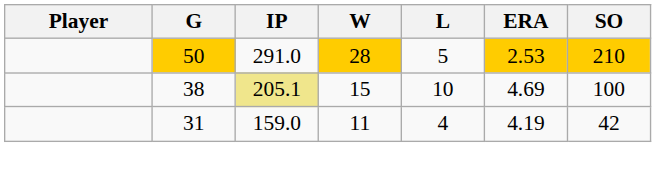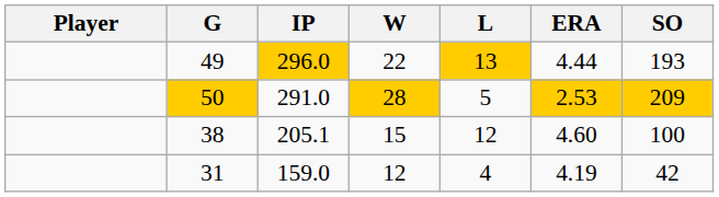+ row: 49 | 296.0 | 22 | 13 | 4.44 | 193
50 | SO: 210 -> 209
38 | IP: khaki background -> no background
38 | L: 10 -> 12
38 | ERA: 4.69 -> 4.60
31 | W: 11 -> 12
